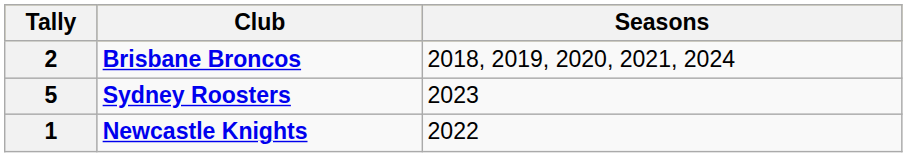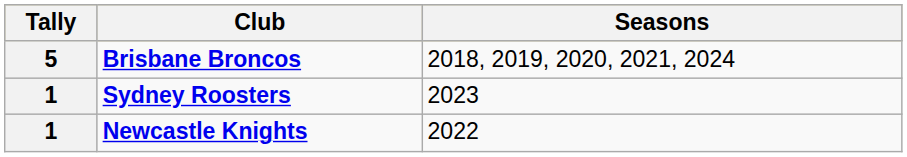Brisbane Broncos | Tally: 2 -> 5
Sydney Roosters | Tally: 5 -> 1
